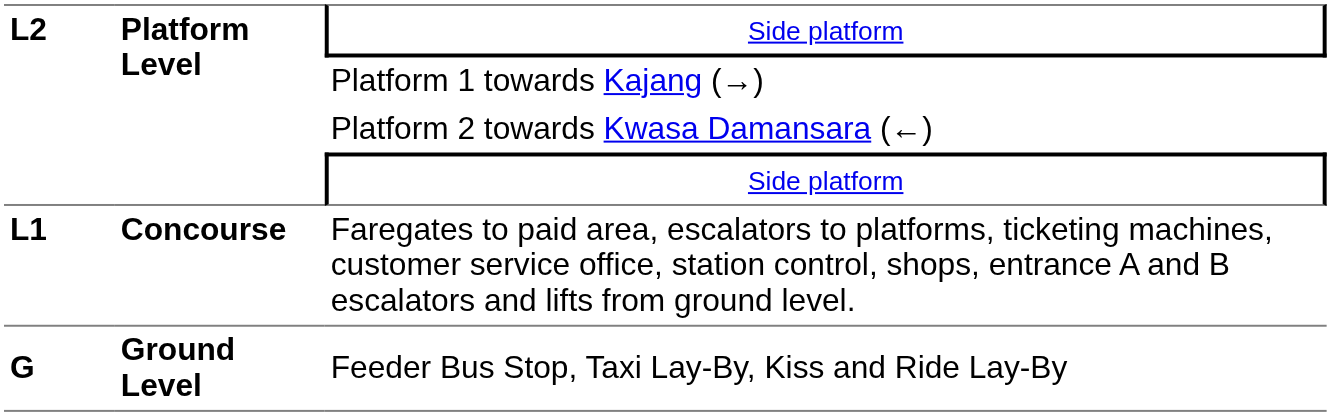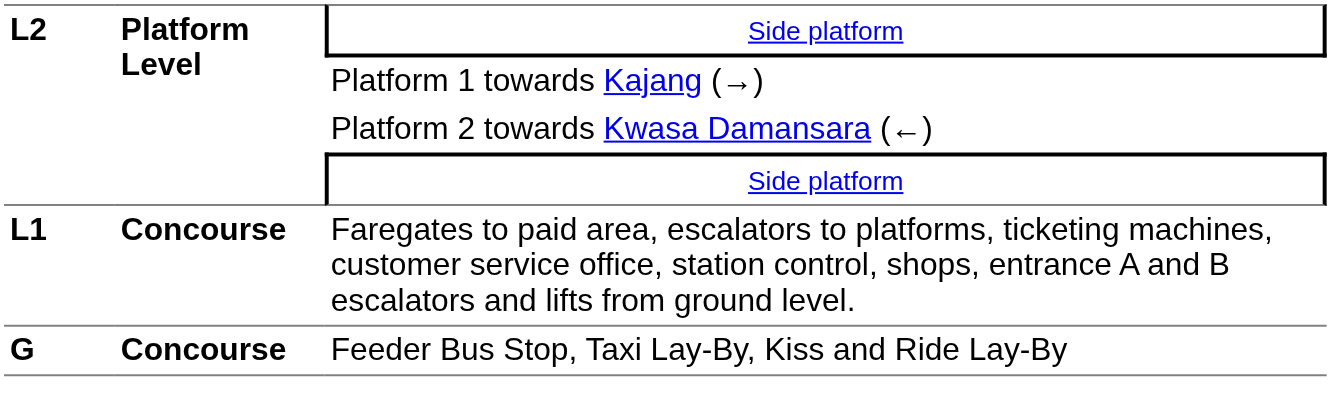Feeder Bus Stop, Taxi Lay-By, Kiss and Ride Lay-By | column 2: Ground Level -> Concourse
